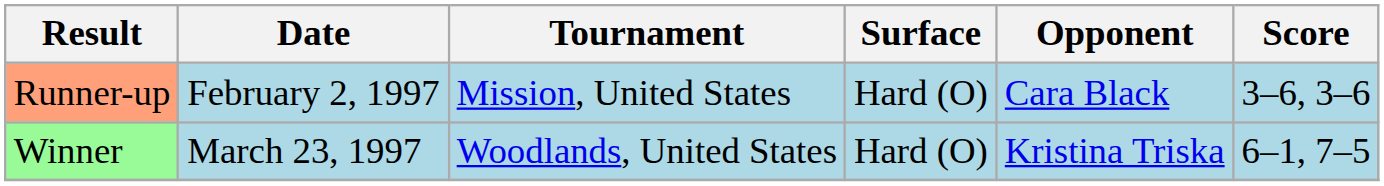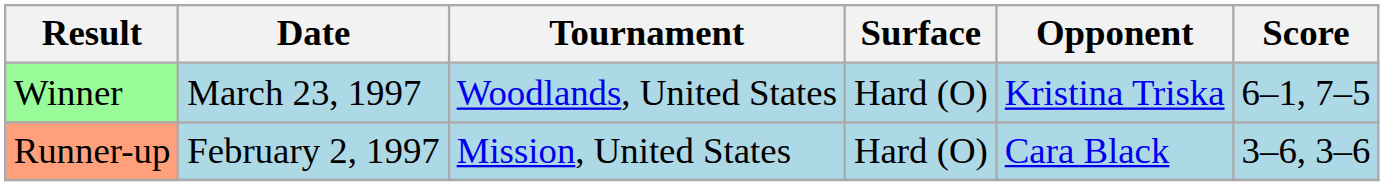rows swapped: Runner-up <-> Winner
